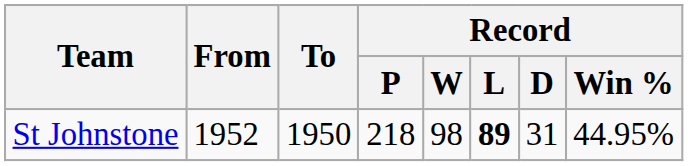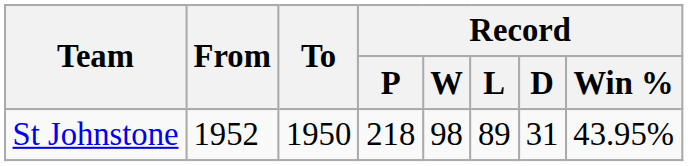St Johnstone | Record / L: bold -> normal
St Johnstone | Record / Win %: 44.95% -> 43.95%
